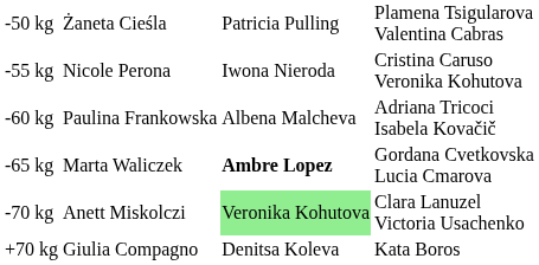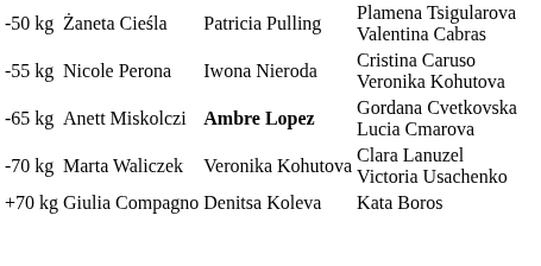- row: -60 kg | Paulina Frankowska | Albena Malcheva | Adriana Tricoci Isabela Kovačič
-65 kg | column 2: Marta Waliczek -> Anett Miskolczi
-70 kg | column 2: Anett Miskolczi -> Marta Waliczek
-70 kg | column 3: lightgreen background -> no background
